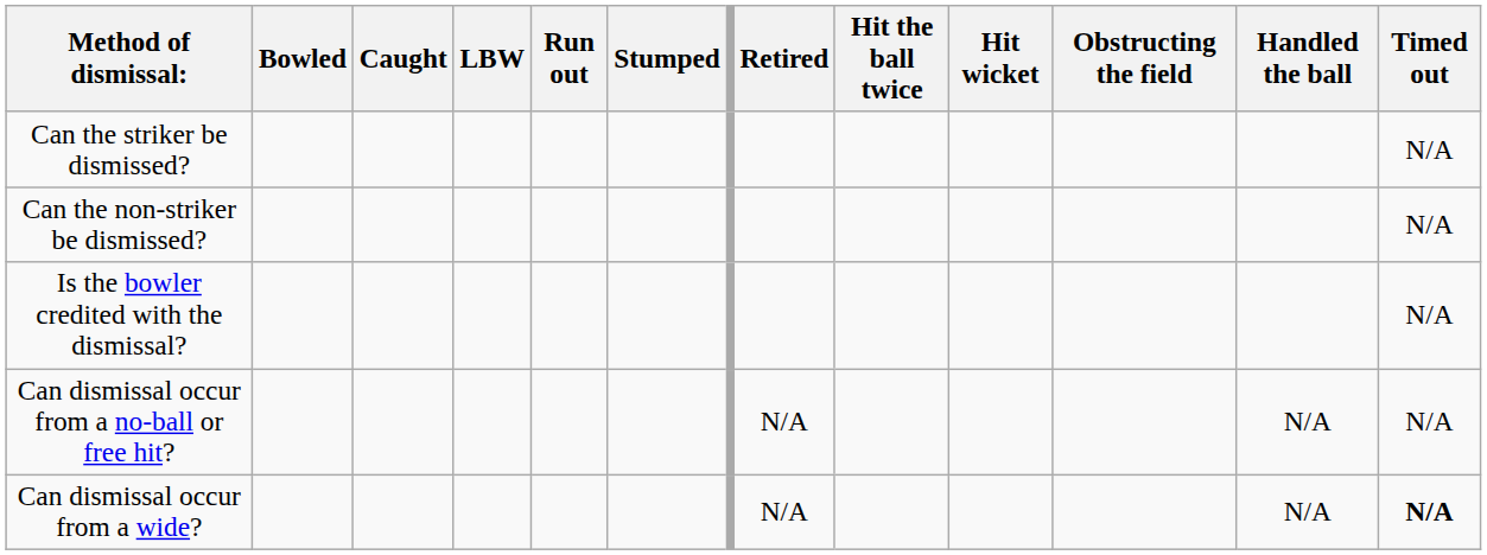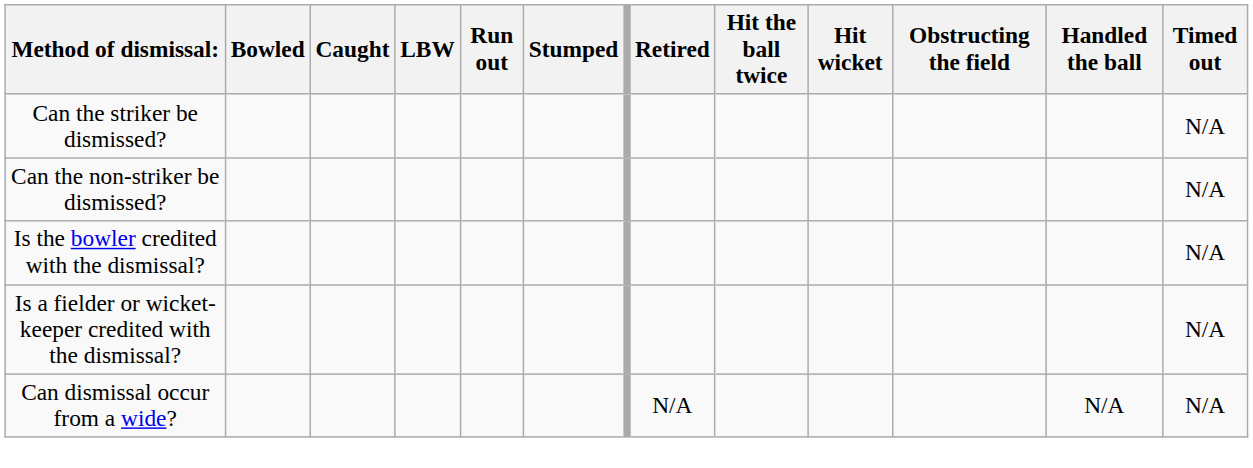+ row: Is a fielder or wicket-keeper credited with the dismissal? | N/A
- row: Can dismissal occur from a no-ball or free hit? | N/A | N/A | N/A
Can dismissal occur from a wide? | Timed out: bold -> normal
